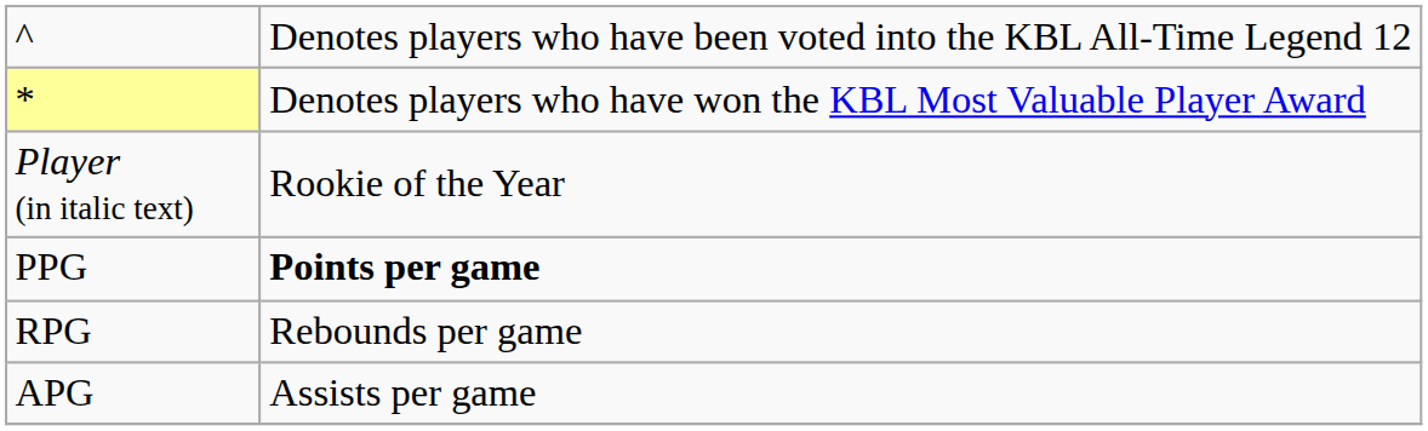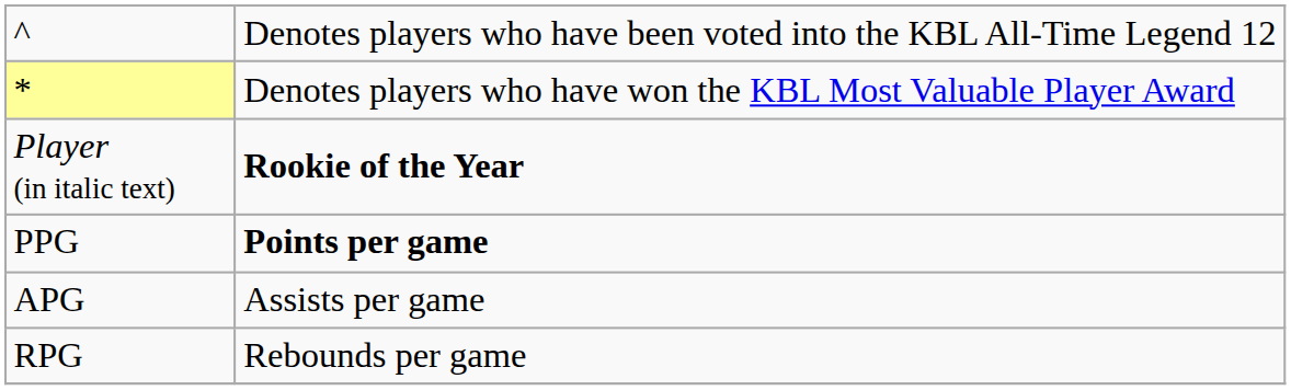Player (in italic text) | column 2: normal -> bold
rows swapped: APG <-> RPG
